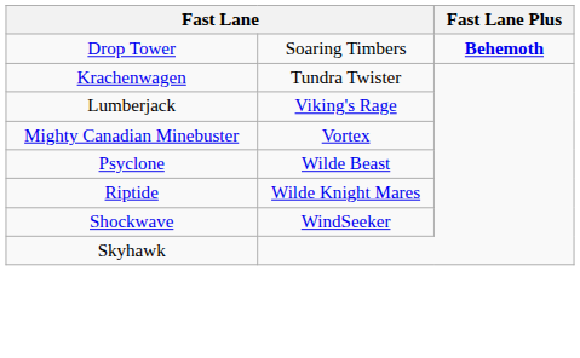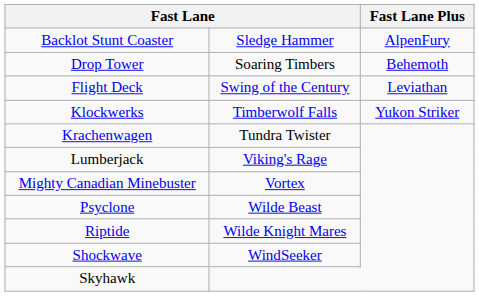+ row: Backlot Stunt Coaster | Sledge Hammer | AlpenFury
Drop Tower | Fast Lane Plus: bold -> normal
+ row: Flight Deck | Swing of the Century | Leviathan
+ row: Klockwerks | Timberwolf Falls | Yukon Striker
